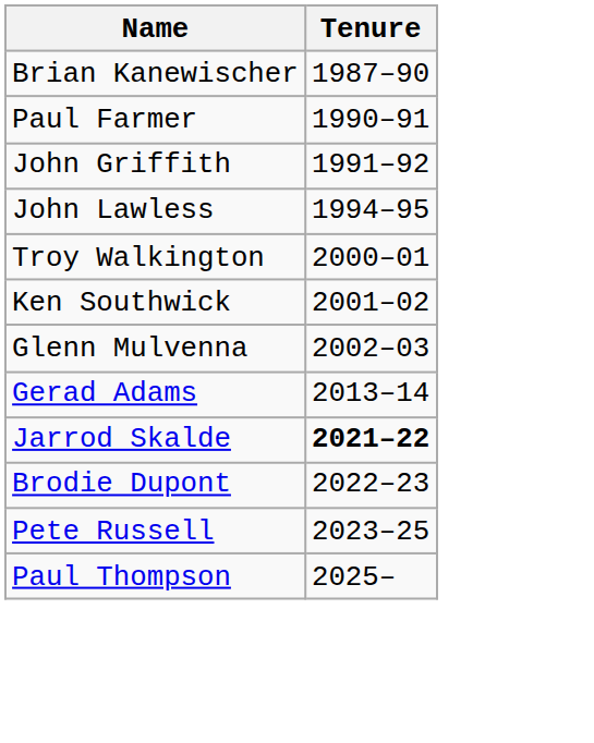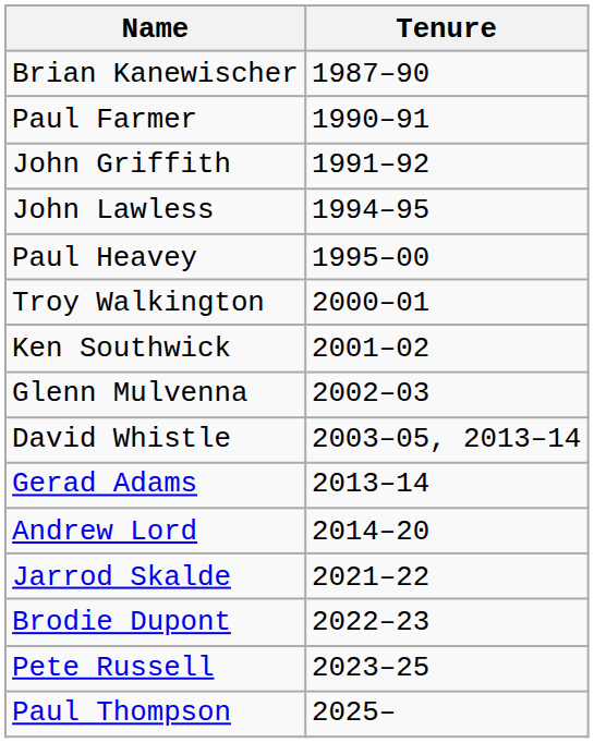+ row: Paul Heavey | 1995–00
+ row: David Whistle | 2003–05, 2013–14
+ row: Andrew Lord | 2014–20
Jarrod Skalde | Tenure: bold -> normal
